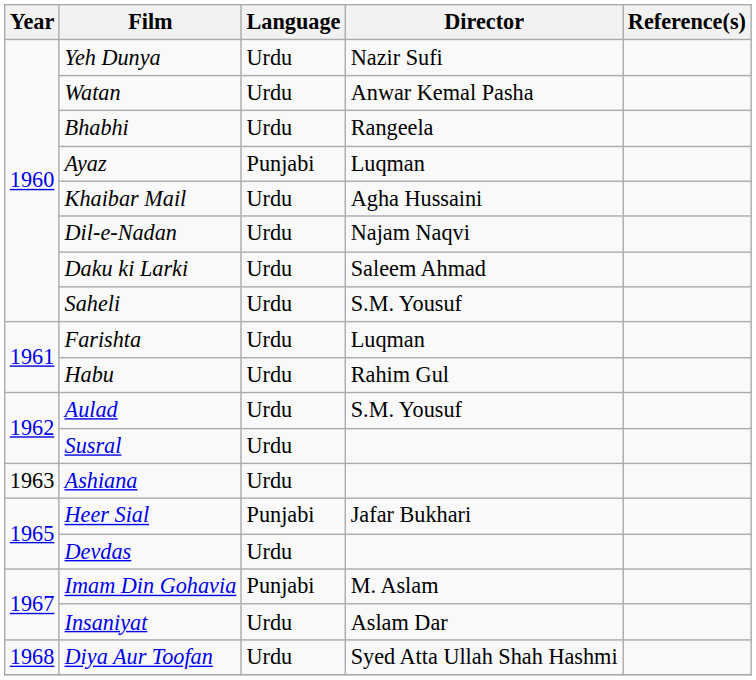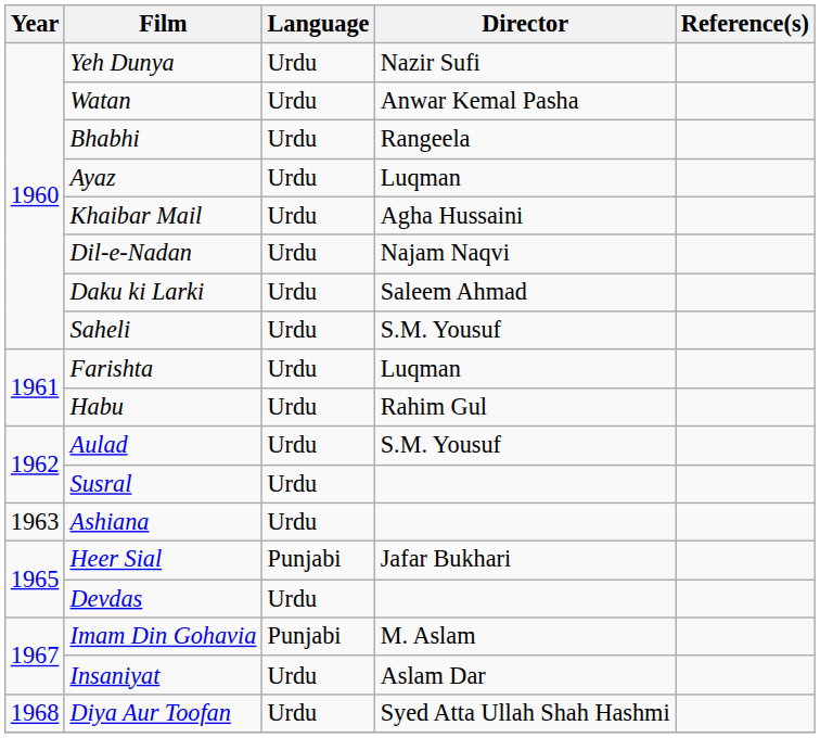Ayaz | Language: Punjabi -> Urdu
